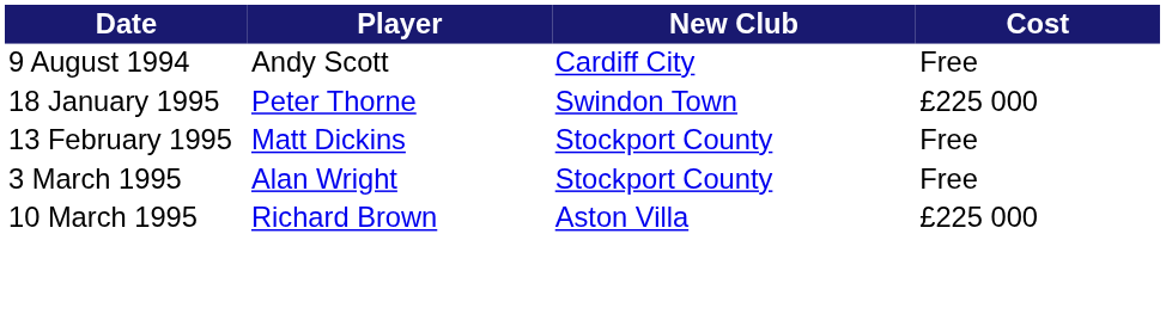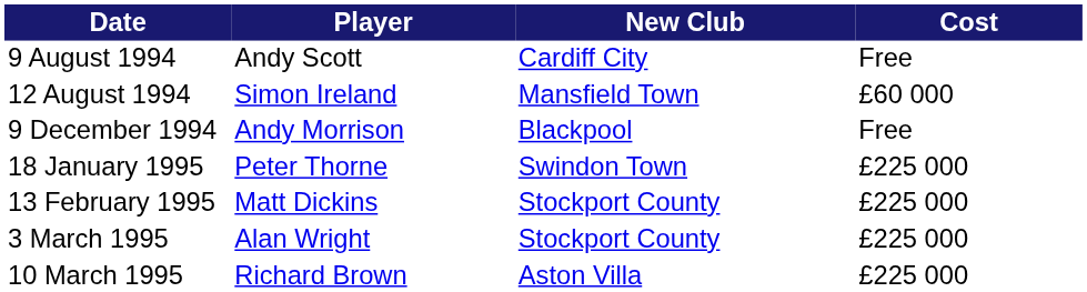+ row: 12 August 1994 | Simon Ireland | Mansfield Town | £60 000
+ row: 9 December 1994 | Andy Morrison | Blackpool | Free
13 February 1995 | Cost: Free -> £225 000
3 March 1995 | Cost: Free -> £225 000
